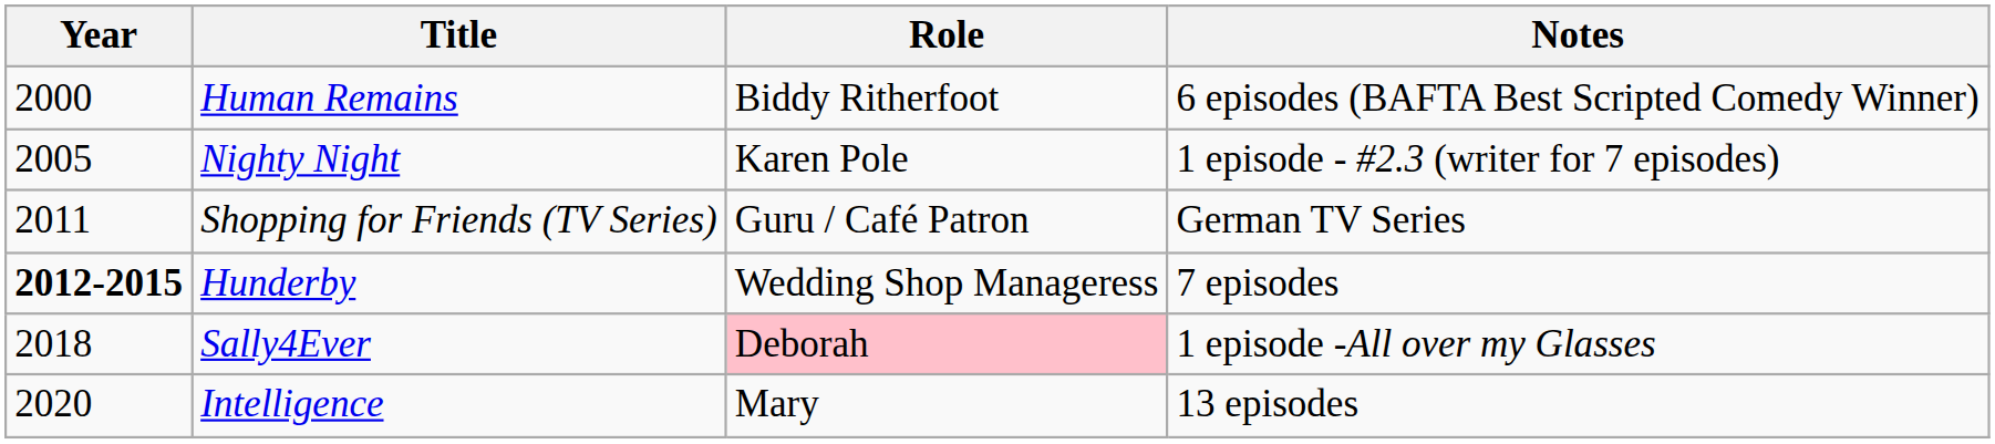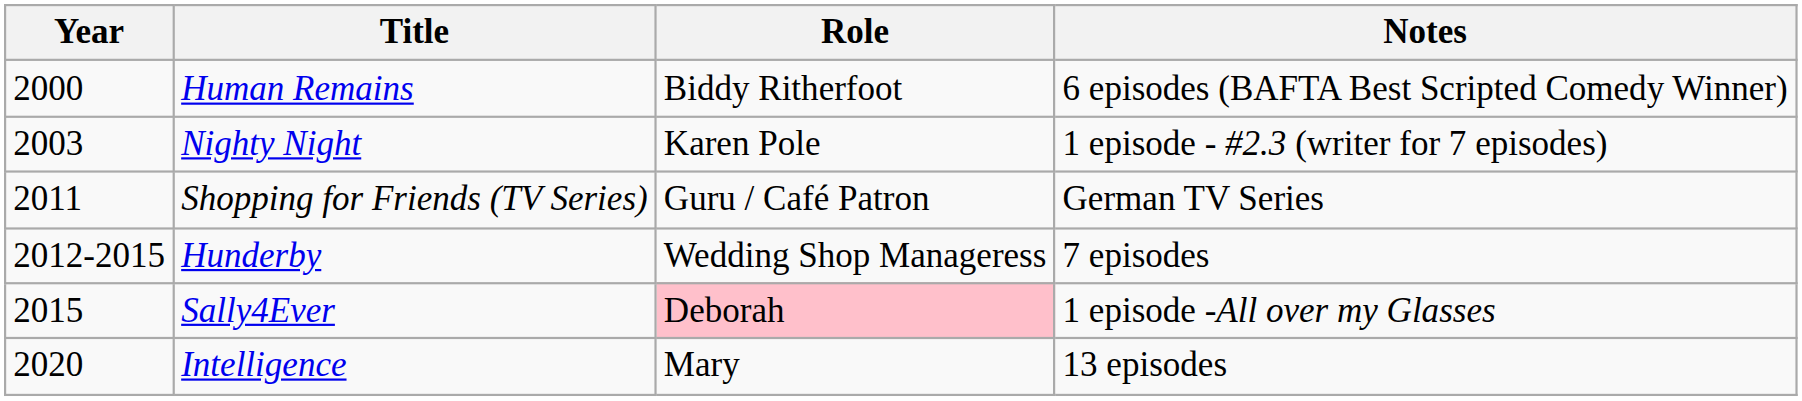Nighty Night | Year: 2005 -> 2003
Hunderby | Year: bold -> normal
Sally4Ever | Year: 2018 -> 2015
